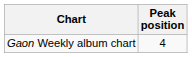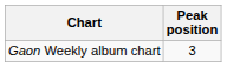Gaon Weekly album chart | Peak position: 4 -> 3
